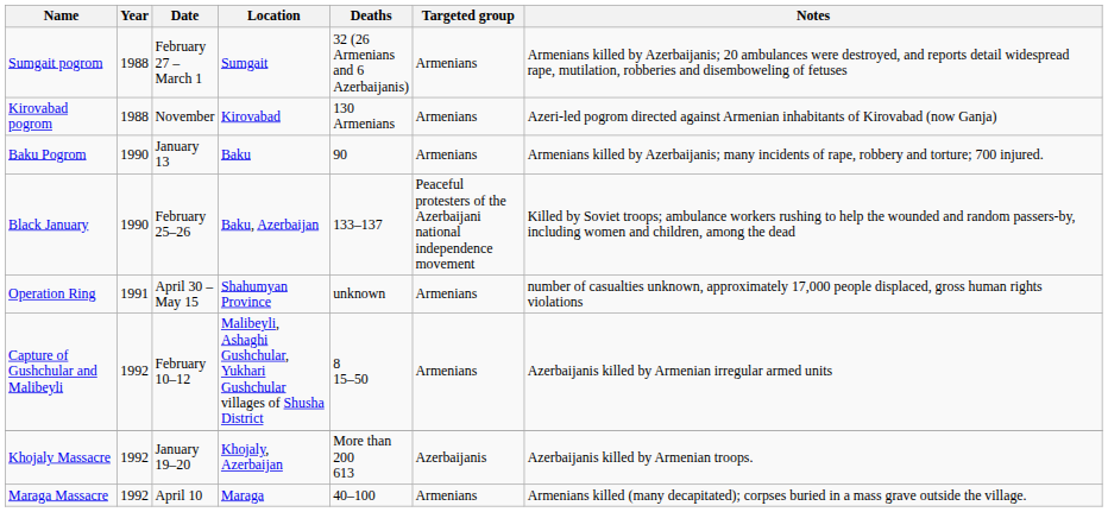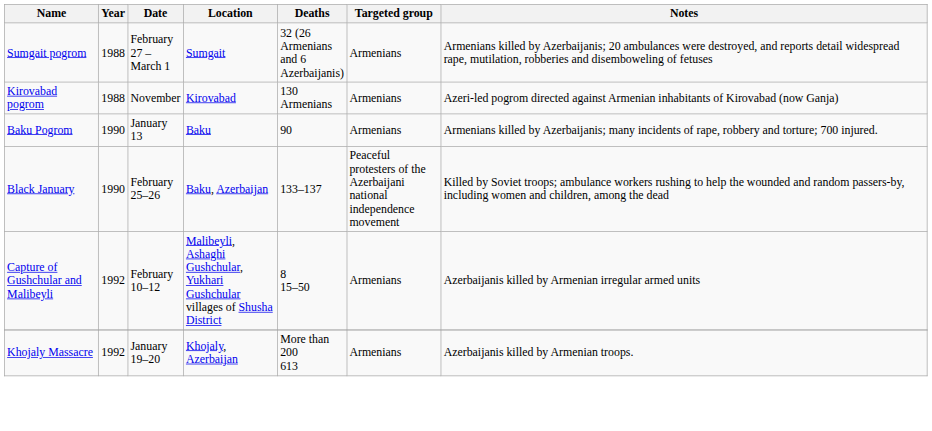- row: Operation Ring | 1991 | April 30 – May 15 | Shahumyan Province | unknown | Armenians | number of casualties unknown, approximately 17,000 people displaced, gross human rights violations
Khojaly Massacre | Targeted group: Azerbaijanis -> Armenians
- row: Maraga Massacre | 1992 | April 10 | Maraga | 40–100 | Armenians | Armenians killed (many decapitated); corpses buried in a mass grave outside the village.
